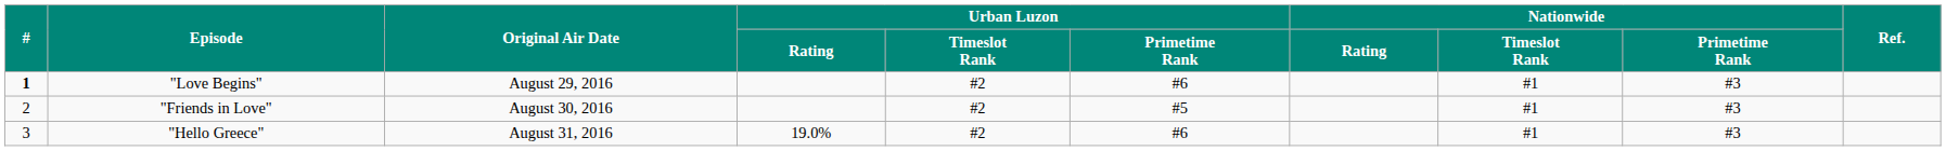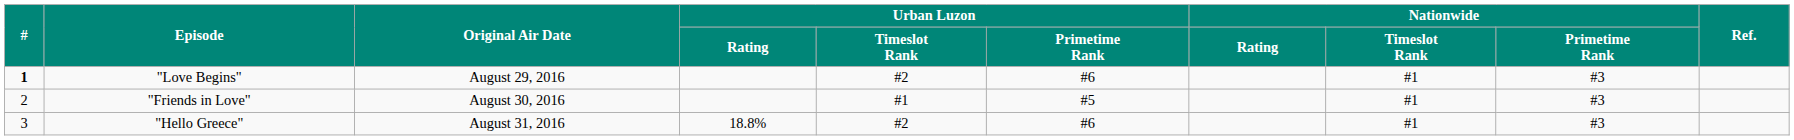"Friends in Love" | Urban Luzon / Timeslot Rank: #2 -> #1
"Hello Greece" | Urban Luzon / Rating: 19.0% -> 18.8%
